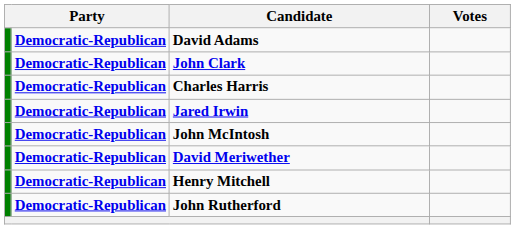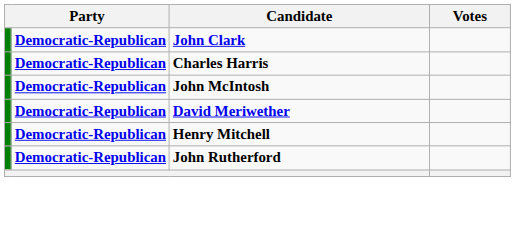- row: Democratic-Republican | David Adams
- row: Democratic-Republican | Jared Irwin
